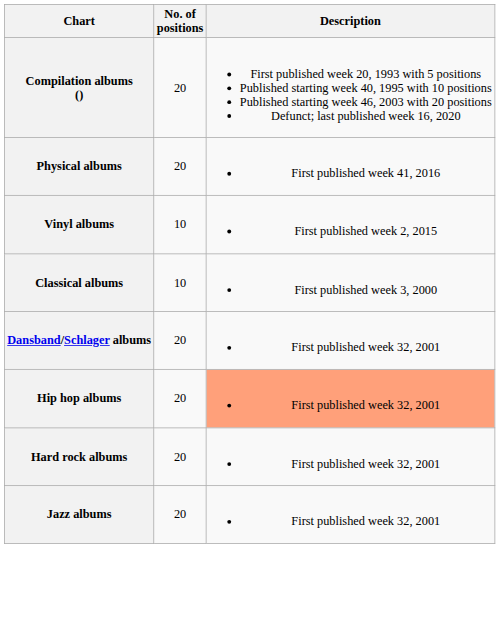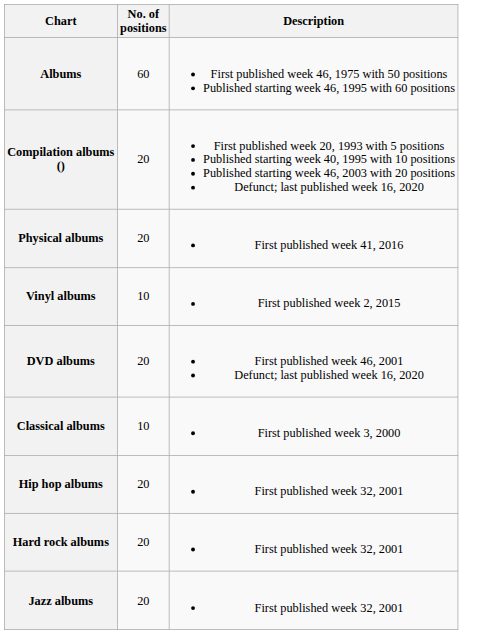+ row: Albums | 60 | First published week 46, 1975 with 50 positions Published starting week 46, 1995 with 60 positions
+ row: DVD albums | 20 | First published week 46, 2001 Defunct; last published week 16, 2020
- row: Dansband/Schlager albums | 20 | First published week 32, 2001
Hip hop albums | Description: lightsalmon background -> no background
